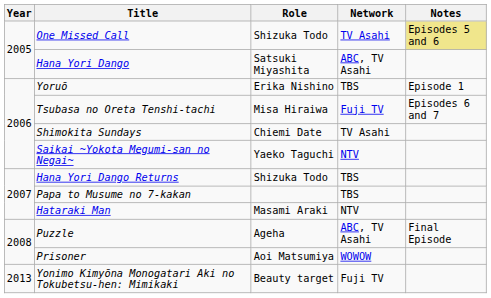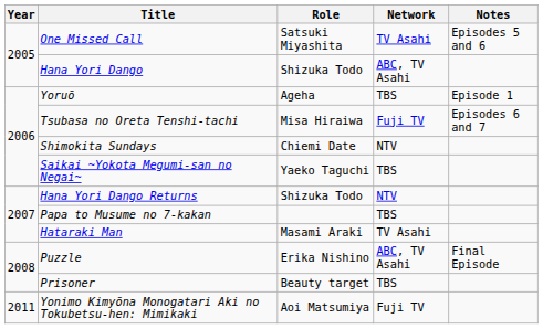One Missed Call | Role: Shizuka Todo -> Satsuki Miyashita
One Missed Call | Notes: khaki background -> no background
Hana Yori Dango | Role: Satsuki Miyashita -> Shizuka Todo
Yoruō | Role: Erika Nishino -> Ageha
Shimokita Sundays | Network: TV Asahi -> NTV
Saikai ~Yokota Megumi-san no Negai~ | Network: NTV -> TBS
Hana Yori Dango Returns | Network: TBS -> NTV
Hataraki Man | Network: NTV -> TV Asahi
Puzzle | Role: Ageha -> Erika Nishino
Prisoner | Role: Aoi Matsumiya -> Beauty target
Prisoner | Network: WOWOW -> TBS
Yonimo Kimyōna Monogatari Aki no Tokubetsu-hen: Mimikaki | Year: 2013 -> 2011
Yonimo Kimyōna Monogatari Aki no Tokubetsu-hen: Mimikaki | Role: Beauty target -> Aoi Matsumiya
